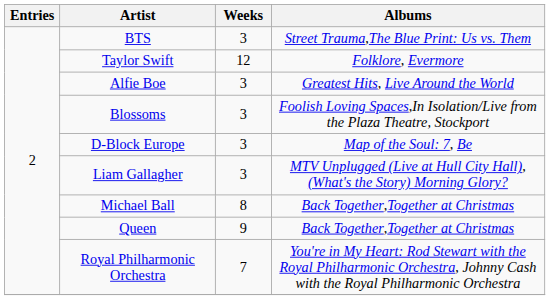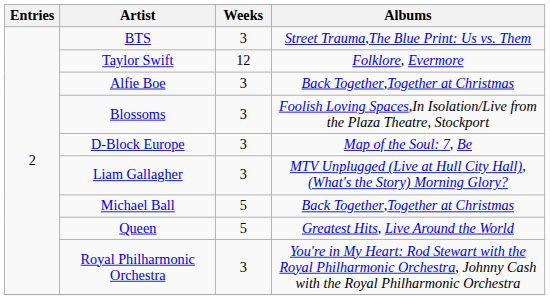Alfie Boe | Albums: Greatest Hits, Live Around the World -> Back Together,Together at Christmas
Michael Ball | Weeks: 8 -> 5
Queen | Weeks: 9 -> 5
Queen | Albums: Back Together,Together at Christmas -> Greatest Hits, Live Around the World
Royal Philharmonic Orchestra | Weeks: 7 -> 3
